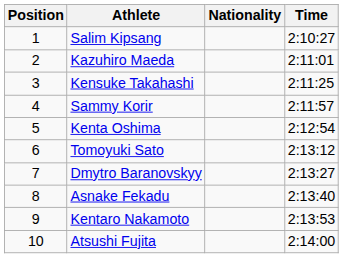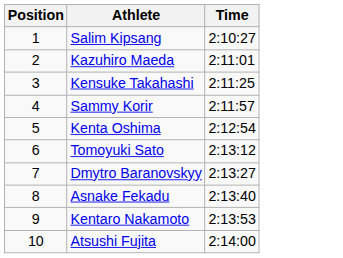- column: Nationality
